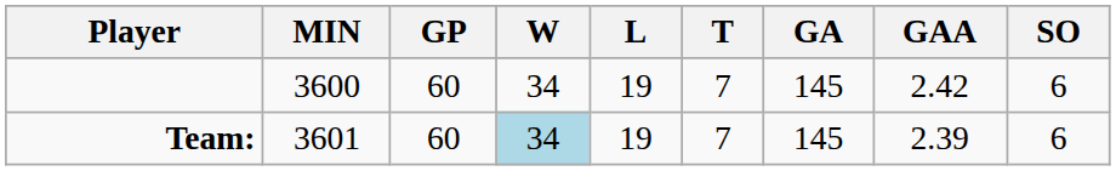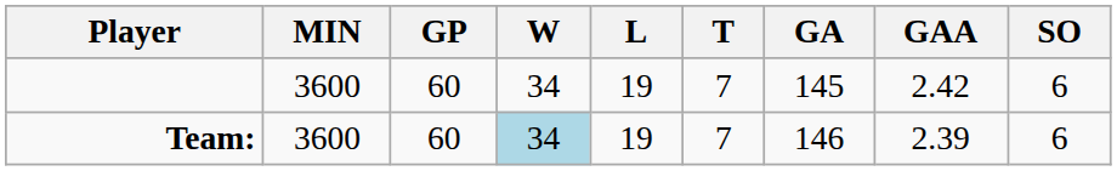Team: | MIN: 3601 -> 3600
Team: | GA: 145 -> 146
